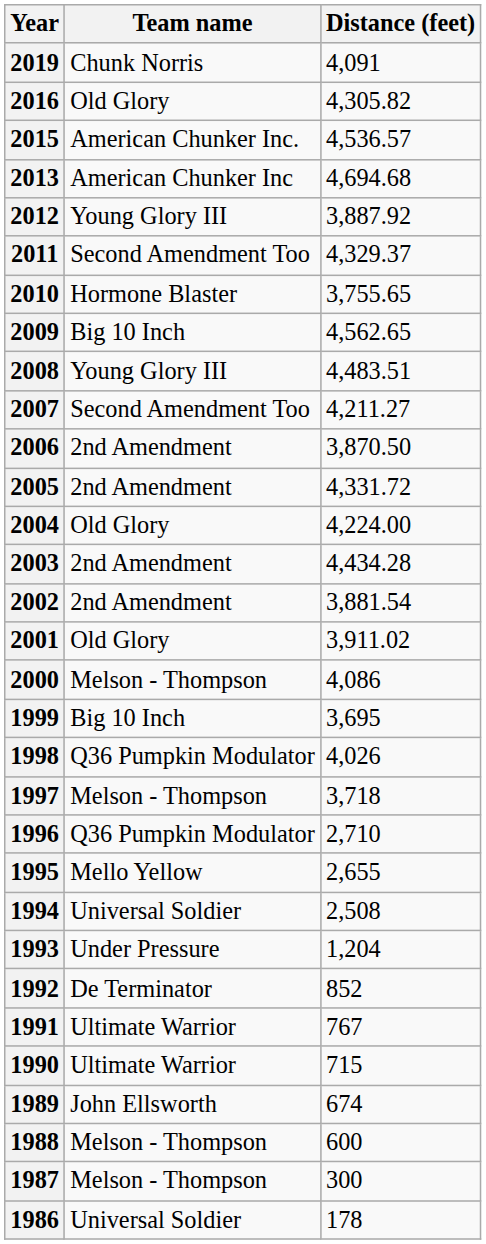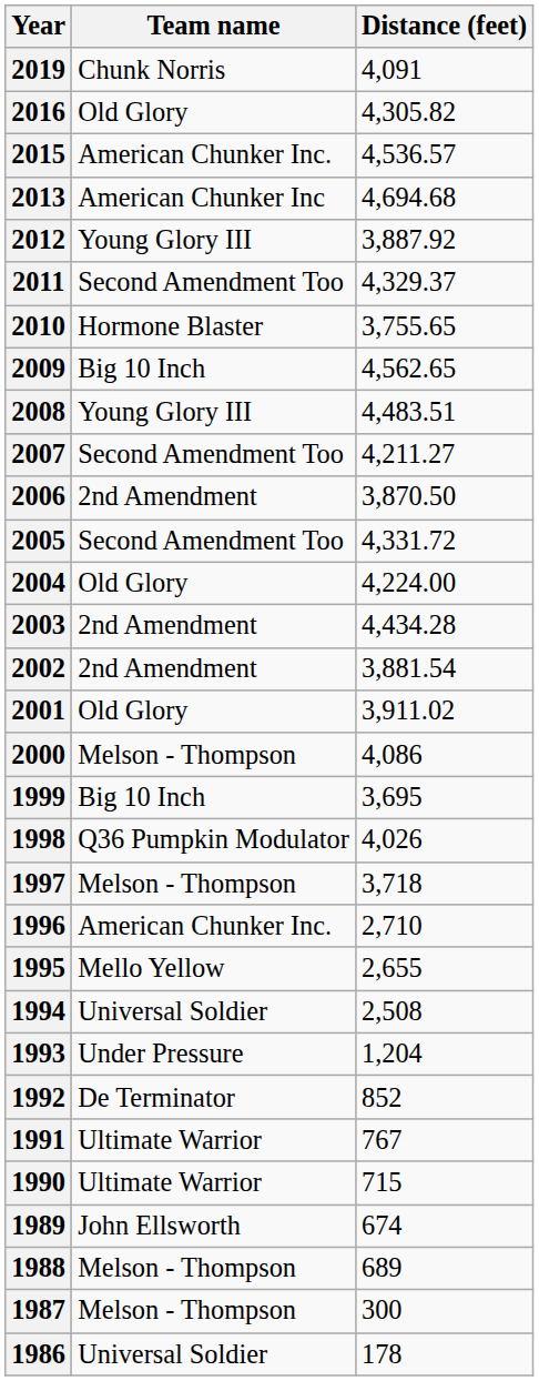2005 | Team name: 2nd Amendment -> Second Amendment Too
1996 | Team name: Q36 Pumpkin Modulator -> American Chunker Inc.
1988 | Distance (feet): 600 -> 689
